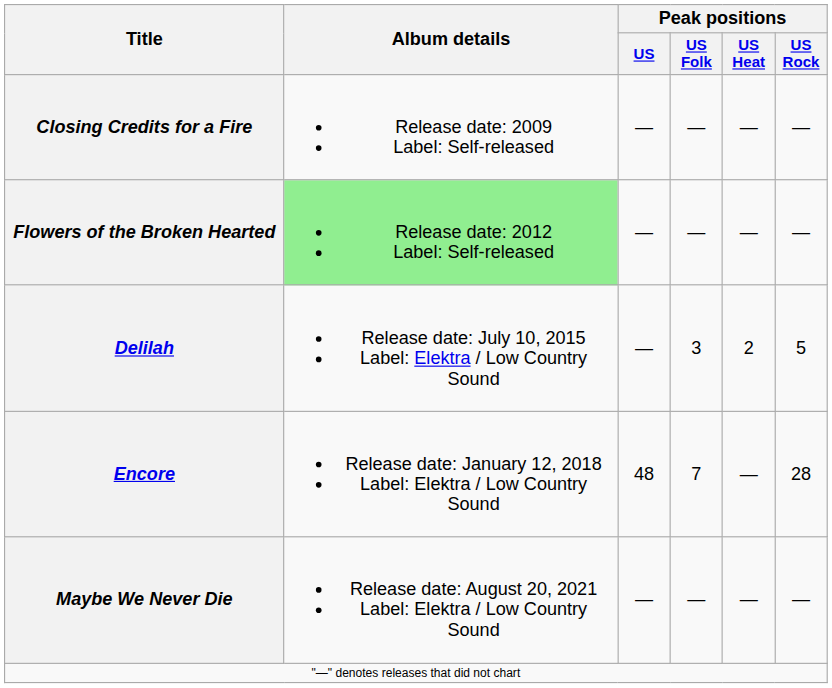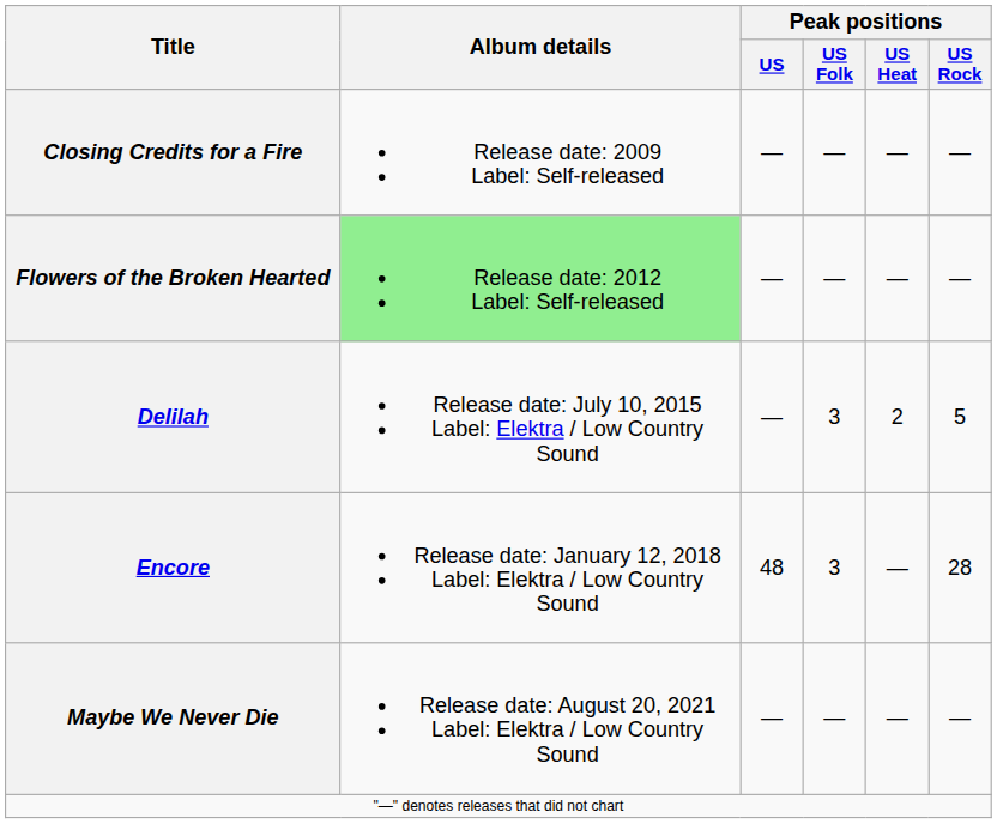Encore | Peak positions / US Folk: 7 -> 3
